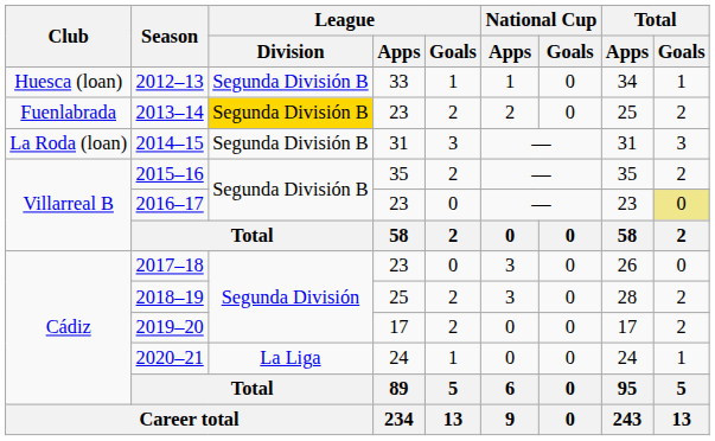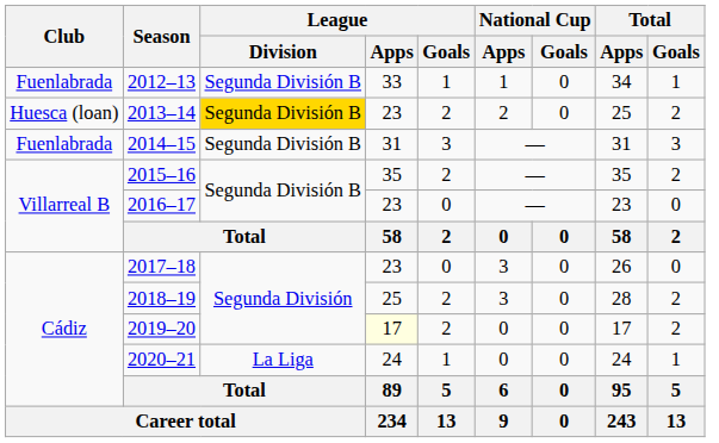2012–13 | Club: Huesca (loan) -> Fuenlabrada
2013–14 | Club: Fuenlabrada -> Huesca (loan)
2014–15 | Club: La Roda (loan) -> Fuenlabrada
2016–17 | Total / Goals: khaki background -> no background
2019–20 | League / Apps: no background -> lightyellow background
